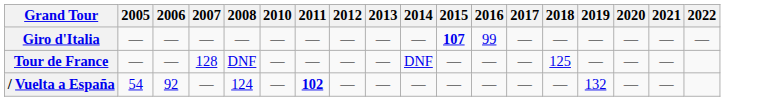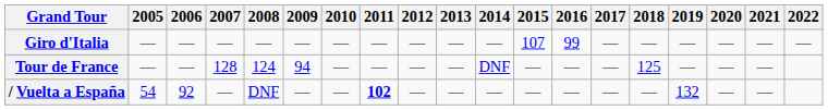+ column: 2009 | — | 94 | —
Giro d'Italia | 2015: bold -> normal
Tour de France | 2008: DNF -> 124
/ Vuelta a España | 2008: 124 -> DNF
